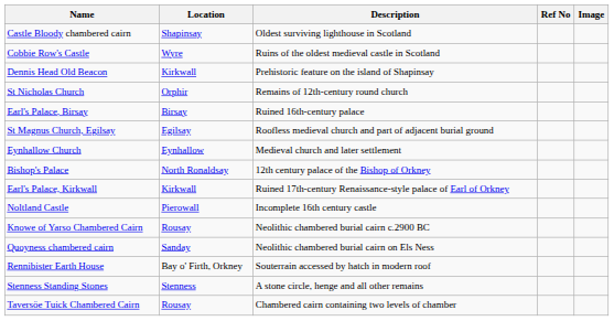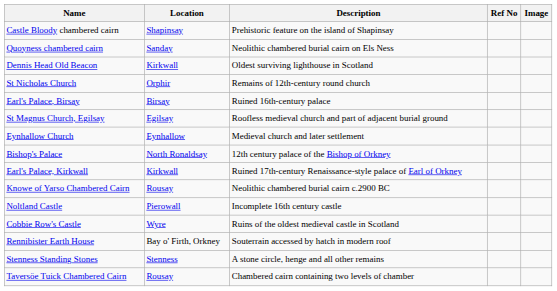Castle Bloody chambered cairn | Description: Oldest surviving lighthouse in Scotland -> Prehistoric feature on the island of Shapinsay
rows swapped: Cobbie Row's Castle <-> Quoyness chambered cairn
Dennis Head Old Beacon | Description: Prehistoric feature on the island of Shapinsay -> Oldest surviving lighthouse in Scotland
rows swapped: Knowe of Yarso Chambered Cairn <-> Noltland Castle
